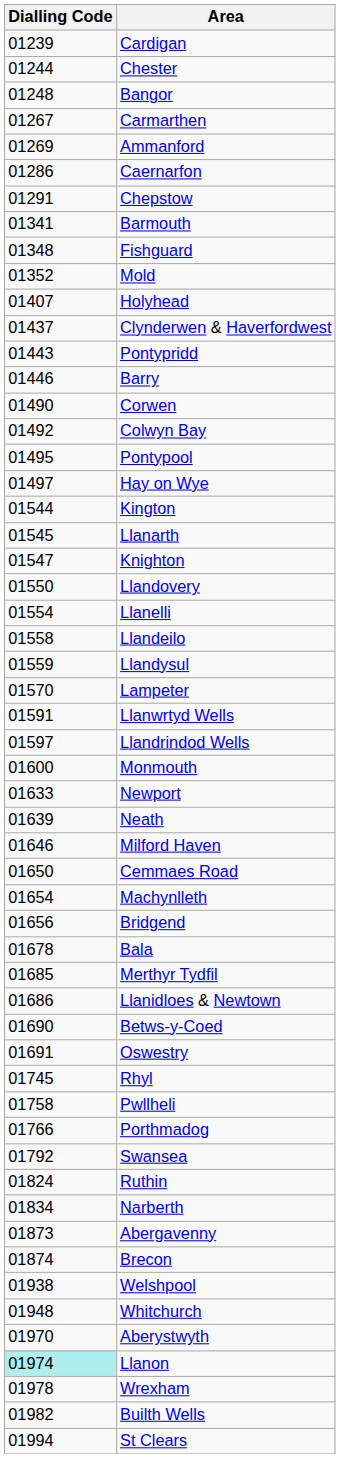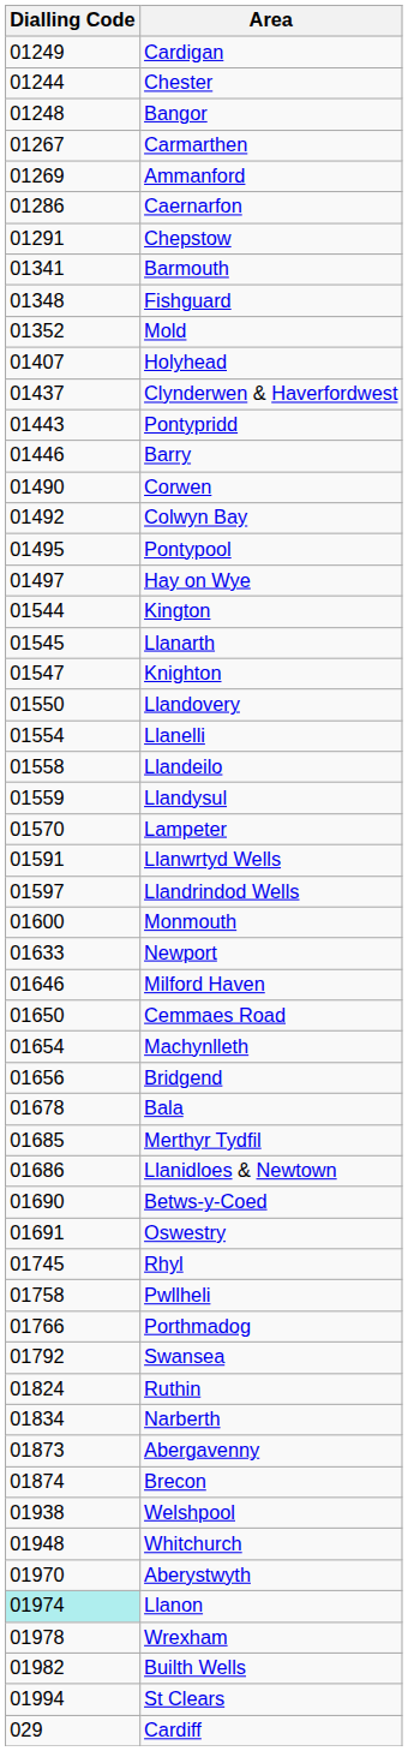Cardigan | Dialling Code: 01239 -> 01249
- row: 01639 | Neath
+ row: 029 | Cardiff
